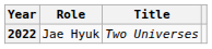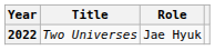columns swapped: Title <-> Role
